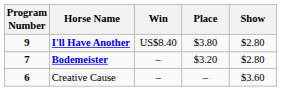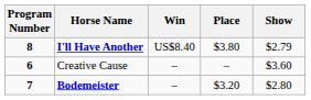I'll Have Another | Program Number: 9 -> 8
I'll Have Another | Show: $2.80 -> $2.79
rows swapped: Bodemeister <-> Creative Cause
